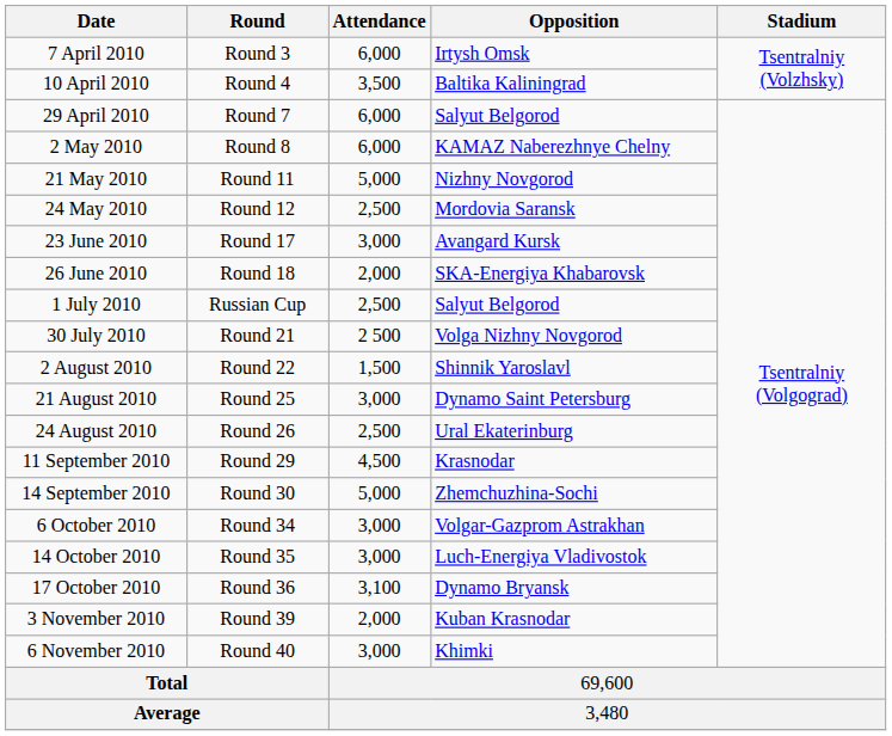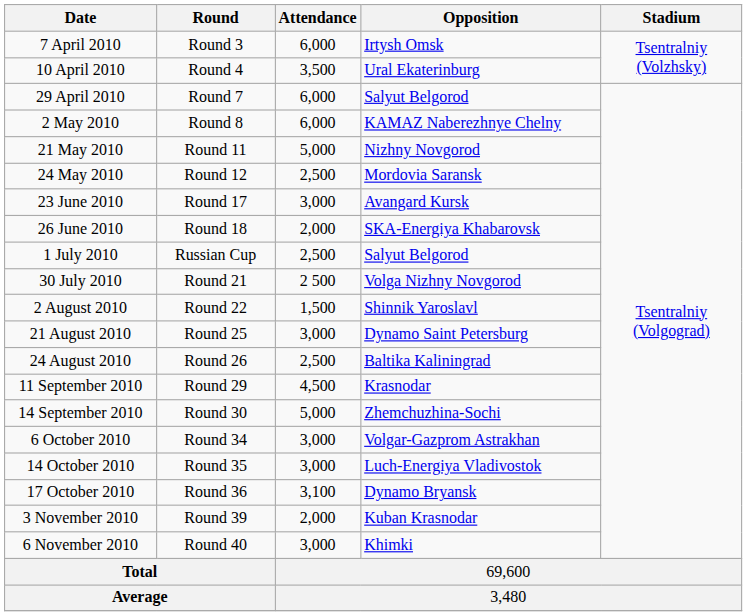10 April 2010 | Opposition: Baltika Kaliningrad -> Ural Ekaterinburg
24 August 2010 | Opposition: Ural Ekaterinburg -> Baltika Kaliningrad
